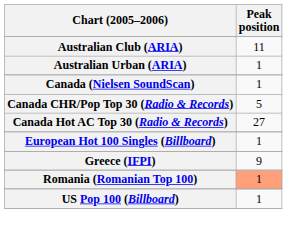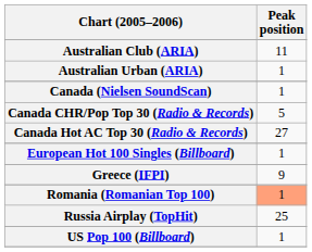+ row: Russia Airplay (TopHit) | 25
